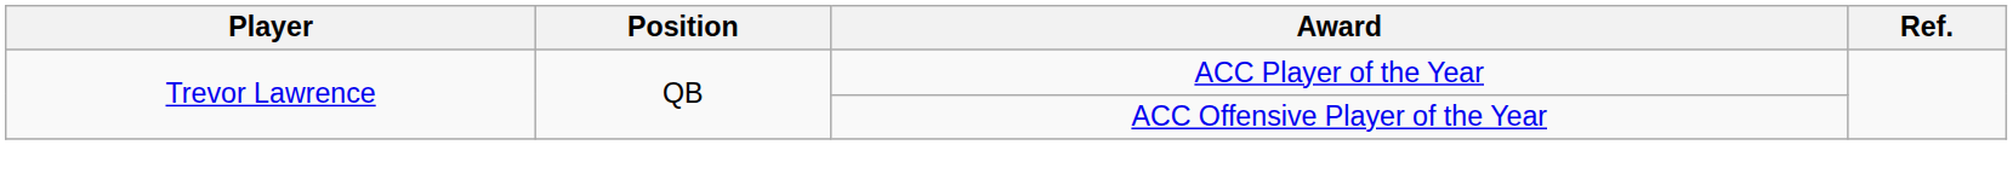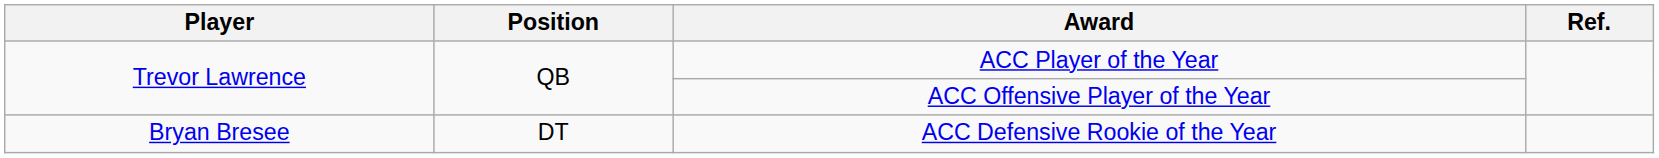+ row: Bryan Bresee | DT | ACC Defensive Rookie of the Year
